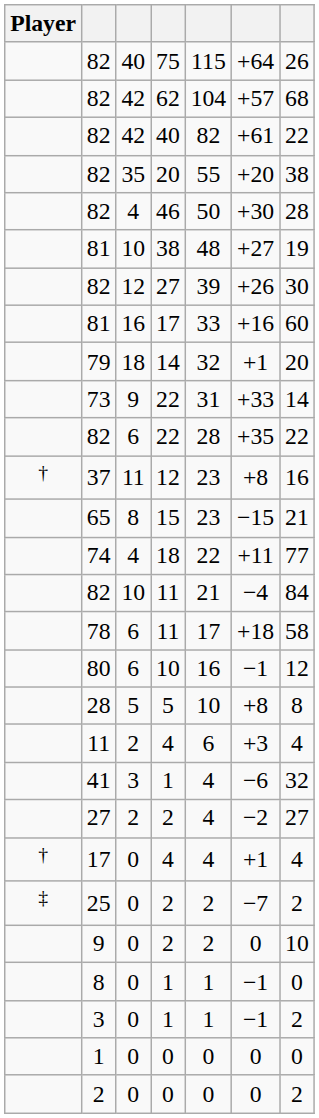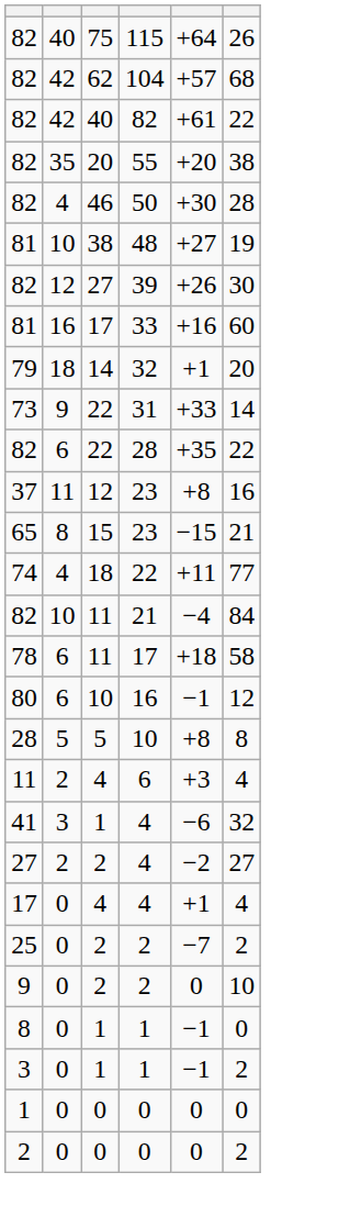- column: Player | † | † | ‡
